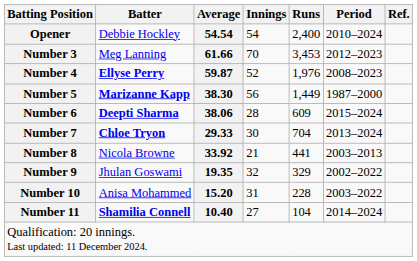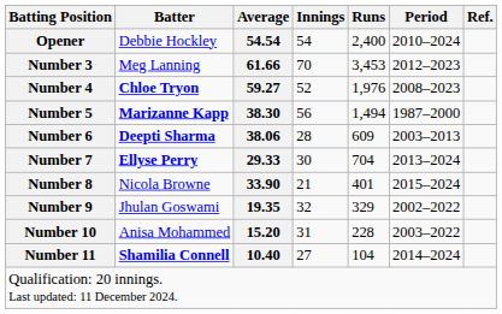Number 4 | Batter: Ellyse Perry -> Chloe Tryon
Number 4 | Average: 59.87 -> 59.27
Number 5 | Runs: 1,449 -> 1,494
Number 6 | Period: 2015–2024 -> 2003–2013
Number 7 | Batter: Chloe Tryon -> Ellyse Perry
Number 8 | Average: 33.92 -> 33.90
Number 8 | Runs: 441 -> 401
Number 8 | Period: 2003–2013 -> 2015–2024
